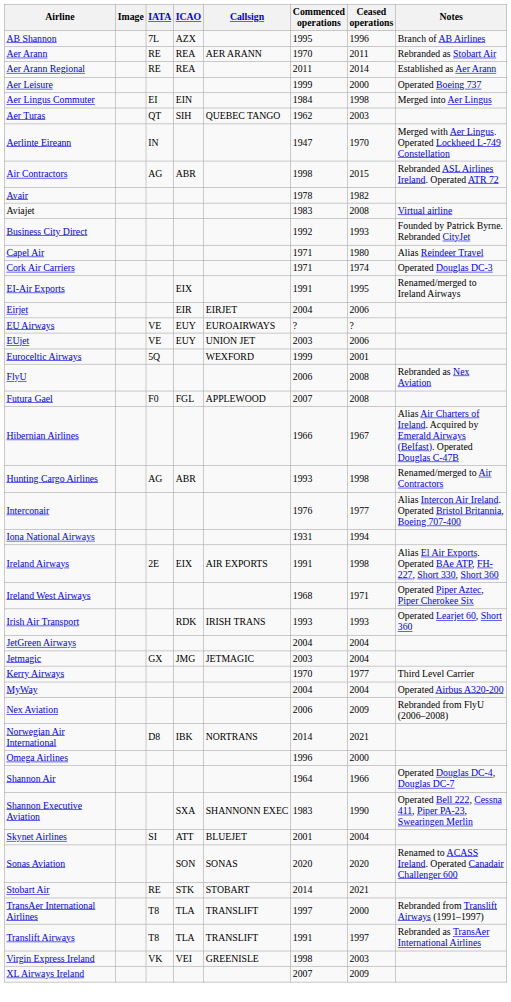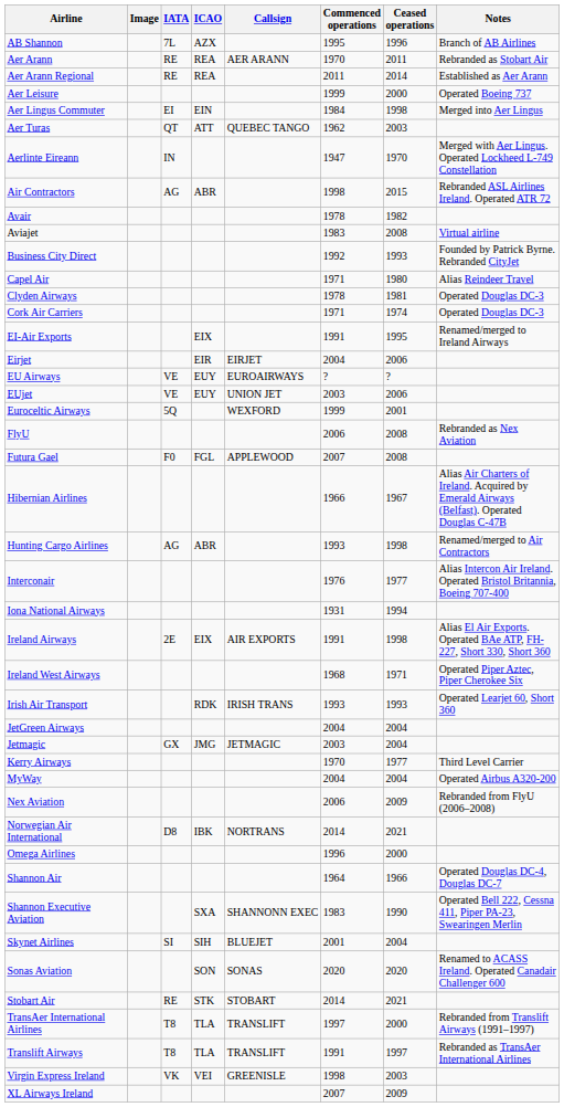Aer Turas | ICAO: SIH -> ATT
+ row: Clyden Airways | 1978 | 1981 | Operated Douglas DC-3
Skynet Airlines | ICAO: ATT -> SIH
